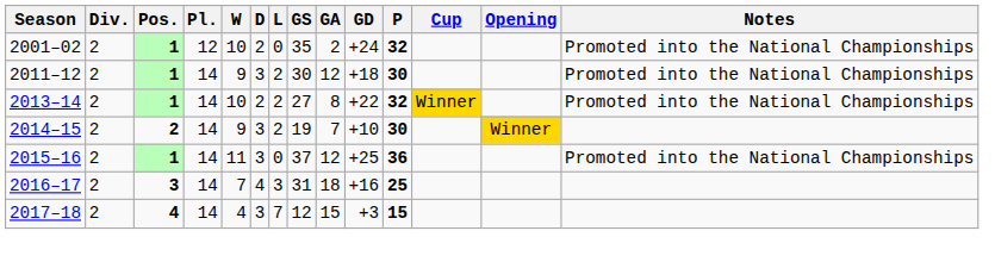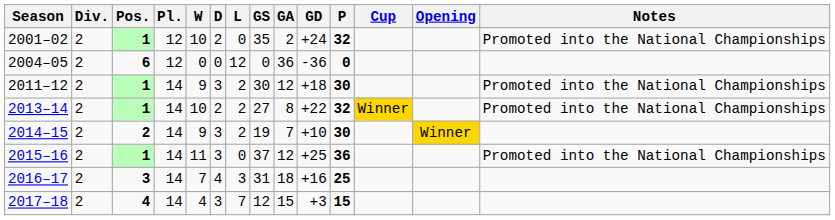+ row: 2004–05 | 2 | 6 | 12 | 0 | 0 | 12 | 0 | 36 | -36 | 0
